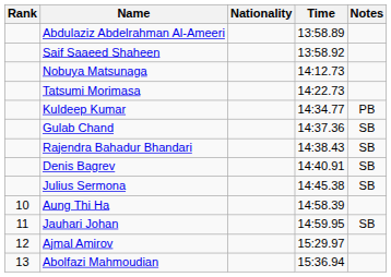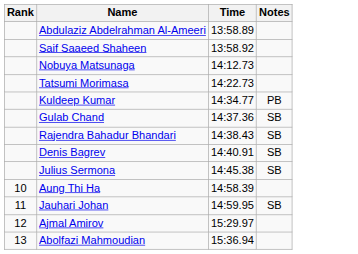- column: Nationality
